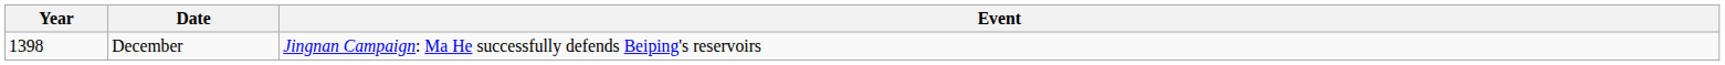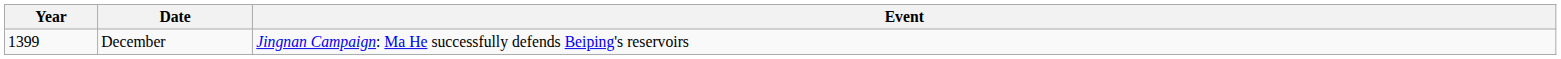December | Year: 1398 -> 1399
